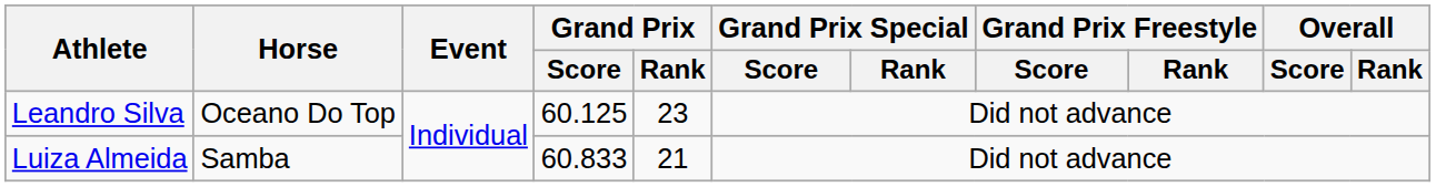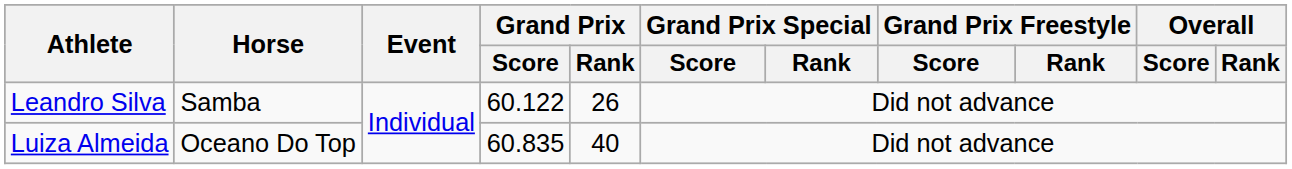Leandro Silva | Horse: Oceano Do Top -> Samba
Leandro Silva | Grand Prix / Score: 60.125 -> 60.122
Leandro Silva | Grand Prix / Rank: 23 -> 26
Luiza Almeida | Horse: Samba -> Oceano Do Top
Luiza Almeida | Grand Prix / Score: 60.833 -> 60.835
Luiza Almeida | Grand Prix / Rank: 21 -> 40
